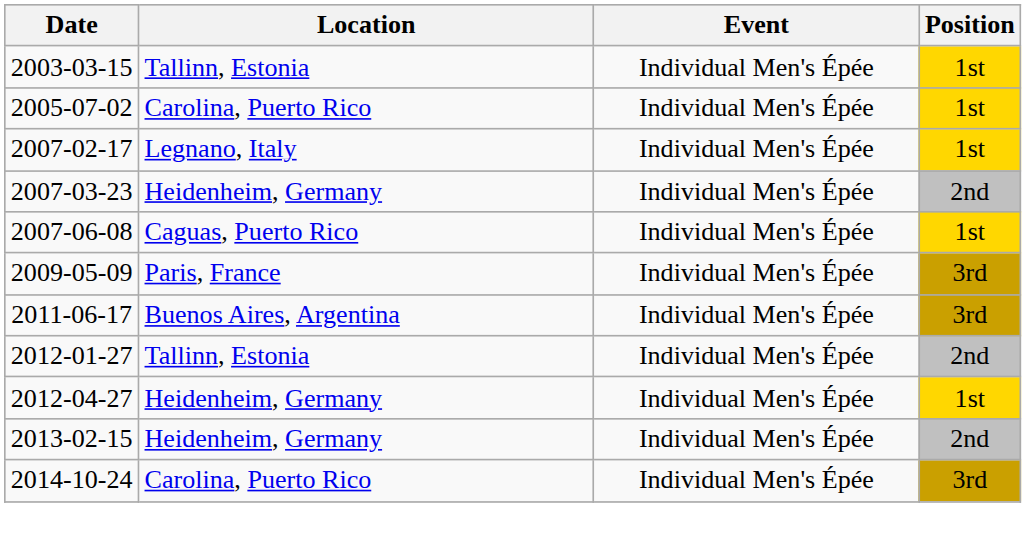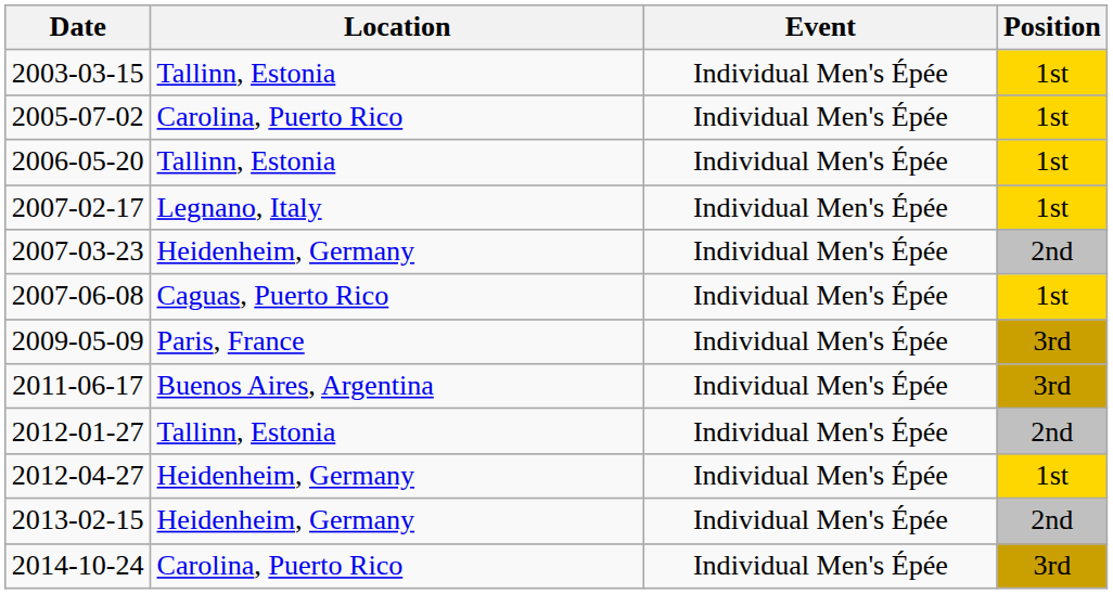+ row: 2006-05-20 | Tallinn, Estonia | Individual Men's Épée | 1st
